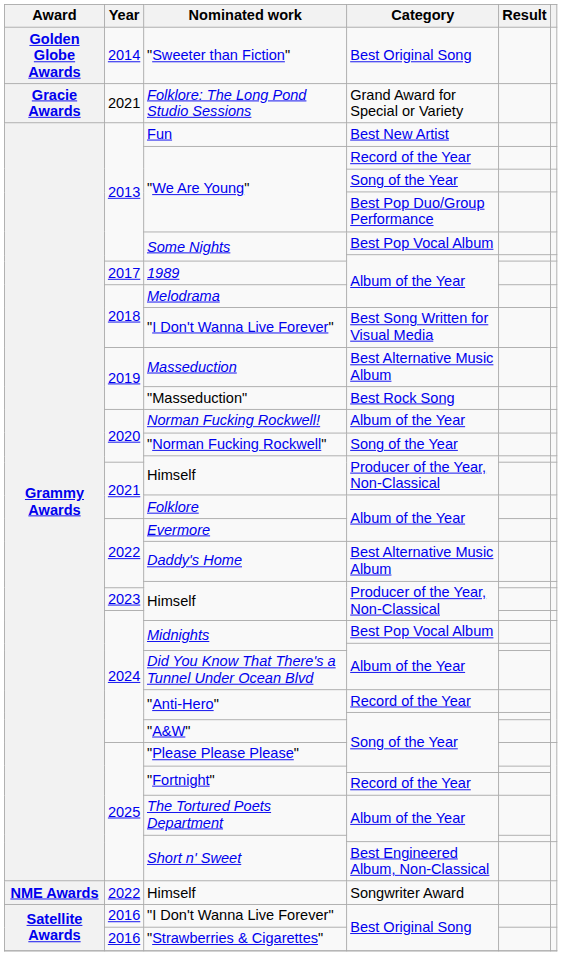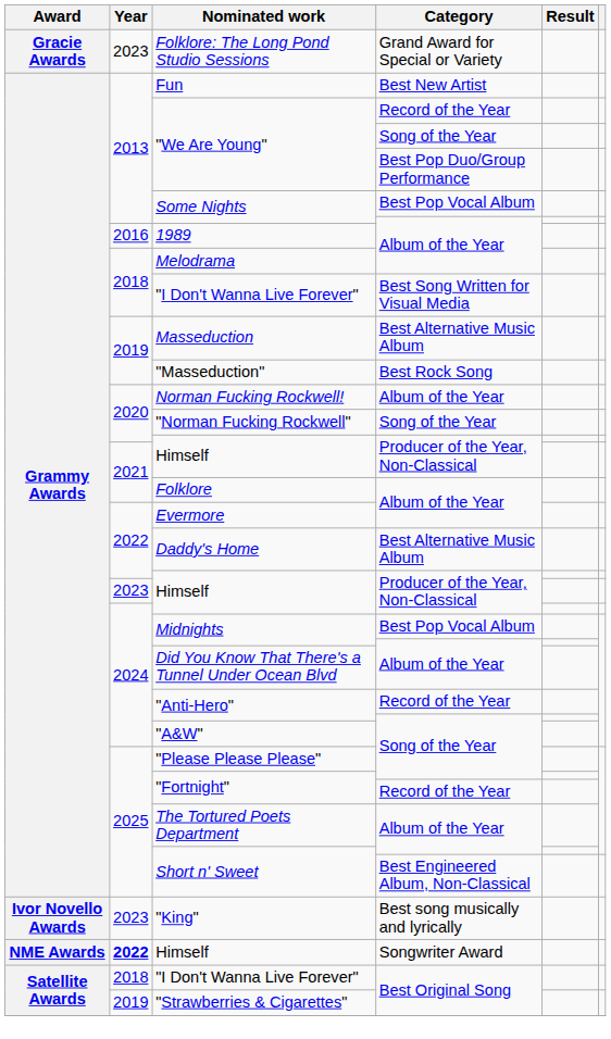- row: Golden Globe Awards | 2014 | "Sweeter than Fiction" | Best Original Song
Folklore: The Long Pond Studio Sessions | Year: 2021 -> 2023
1989 | Year: 2017 -> 2016
+ row: Ivor Novello Awards | 2023 | "King" | Best song musically and lyrically
Himself / Songwriter Award | Year: normal -> bold
"I Don't Wanna Live Forever" / Best Original Song | Year: 2016 -> 2018
"Strawberries & Cigarettes" | Year: 2016 -> 2019
